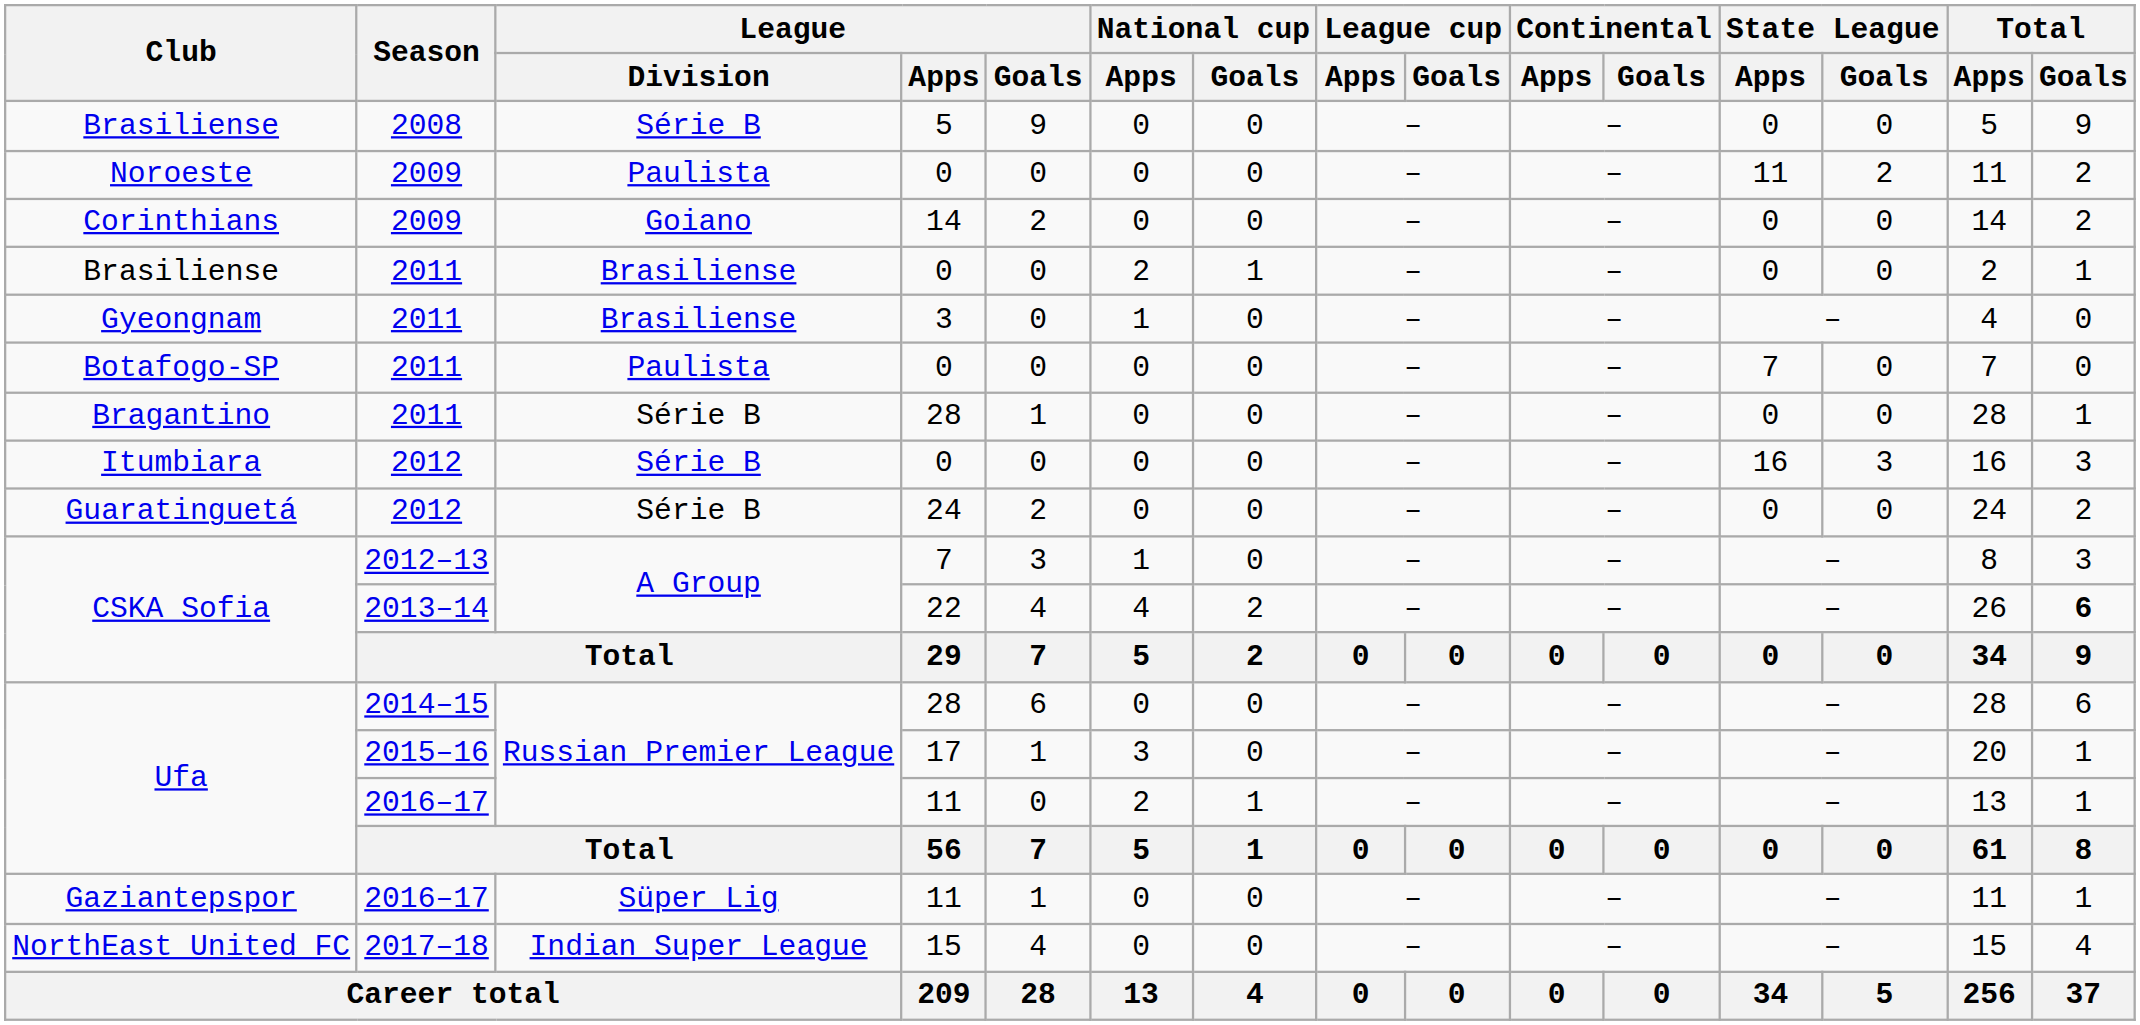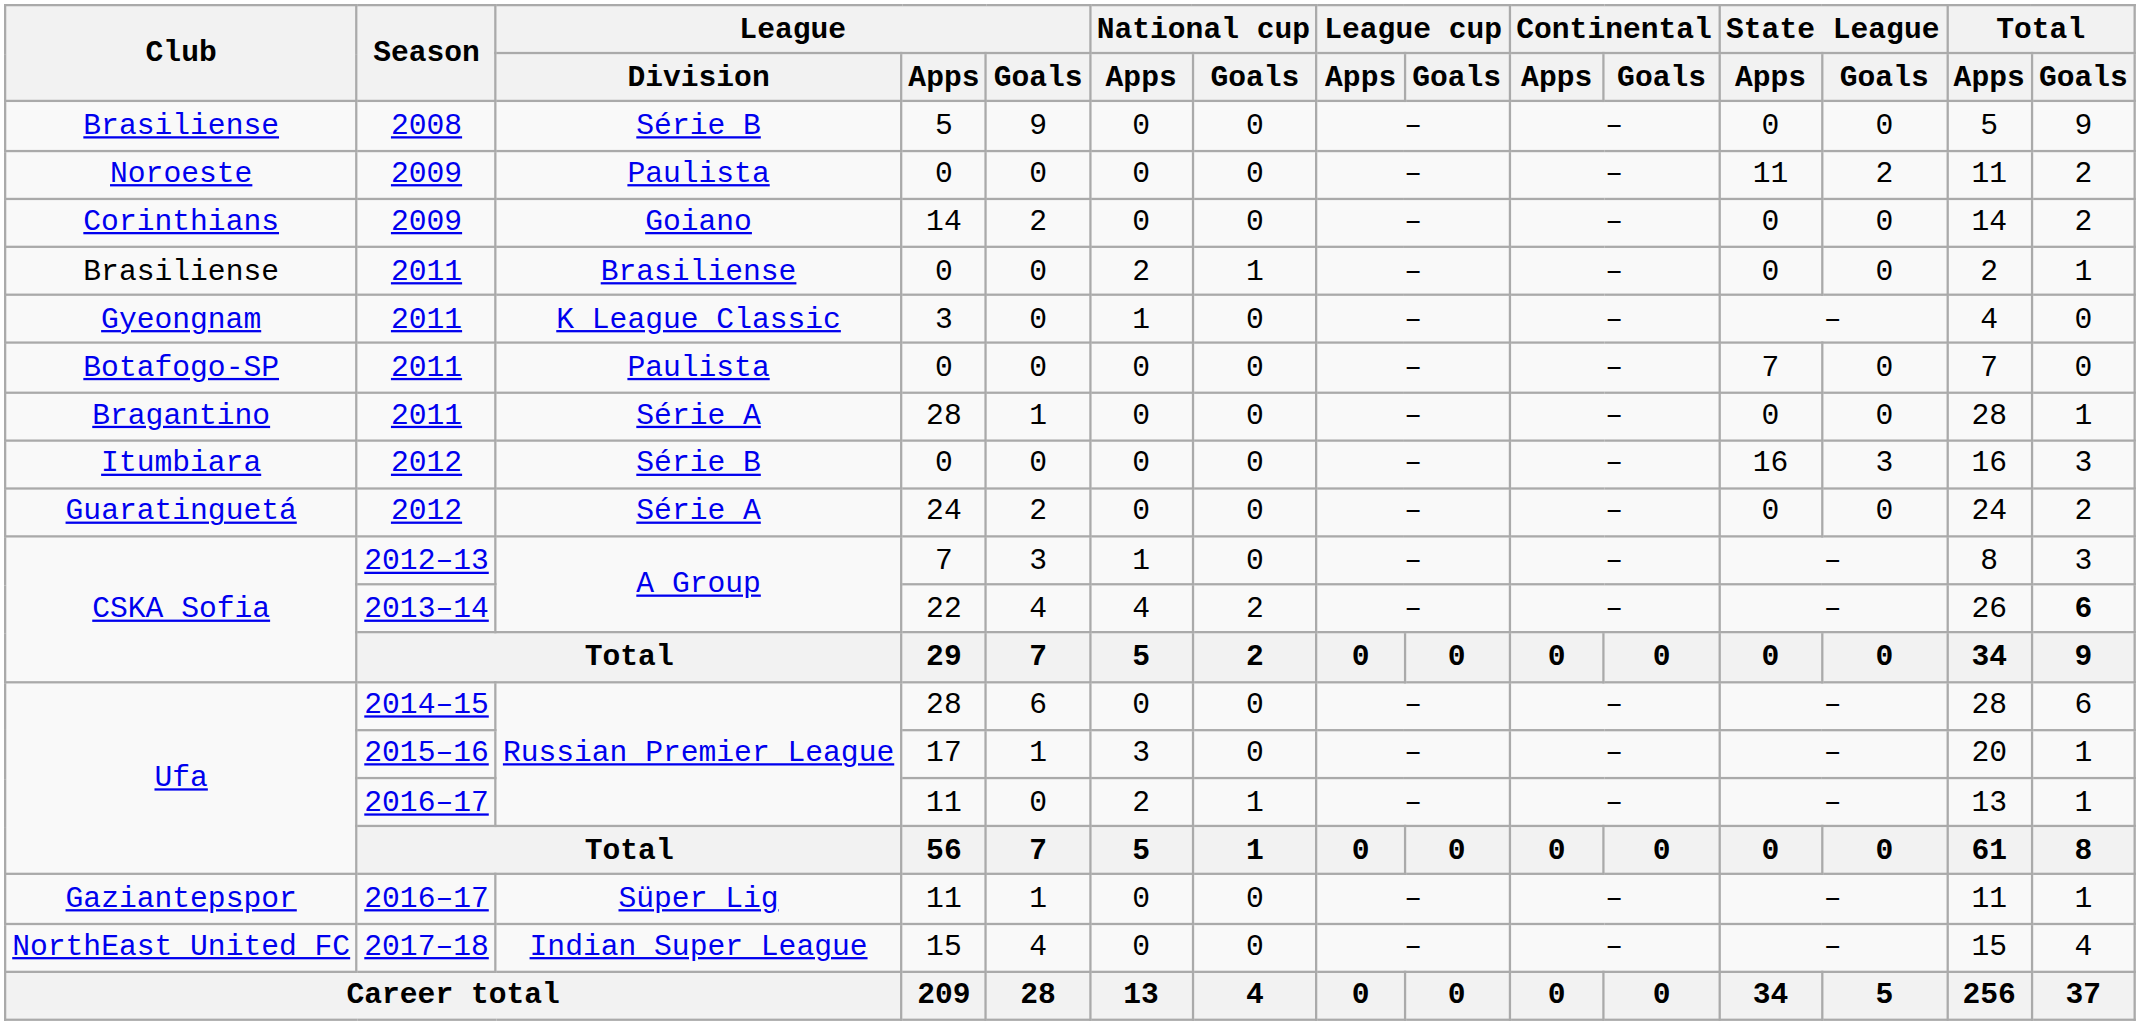Gyeongnam | League / Division: Brasiliense -> K League Classic
Bragantino | League / Division: Série B -> Série A
Guaratinguetá | League / Division: Série B -> Série A
